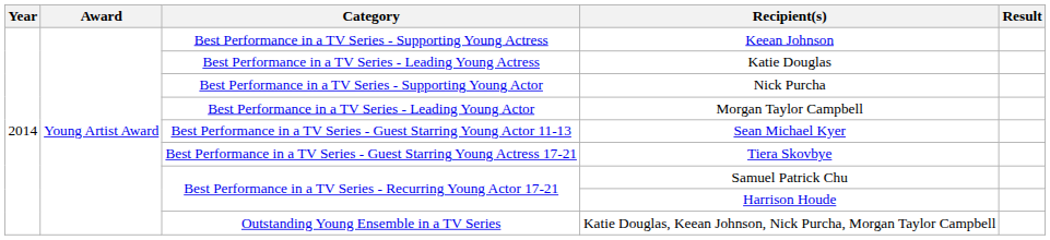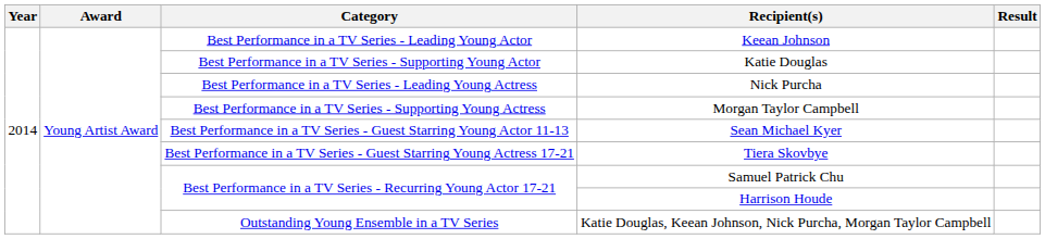Keean Johnson | Category: Best Performance in a TV Series - Supporting Young Actress -> Best Performance in a TV Series - Leading Young Actor
Katie Douglas | Category: Best Performance in a TV Series - Leading Young Actress -> Best Performance in a TV Series - Supporting Young Actor
Nick Purcha | Category: Best Performance in a TV Series - Supporting Young Actor -> Best Performance in a TV Series - Leading Young Actress
Morgan Taylor Campbell | Category: Best Performance in a TV Series - Leading Young Actor -> Best Performance in a TV Series - Supporting Young Actress
